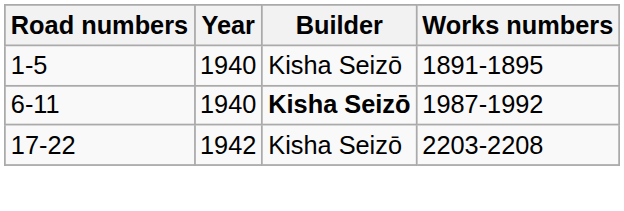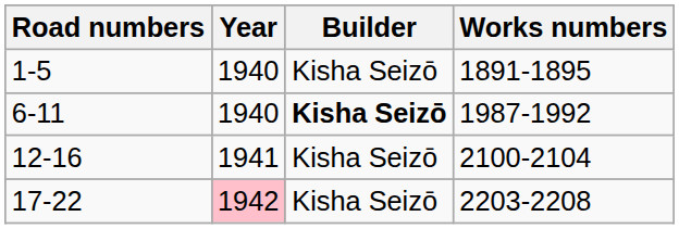+ row: 12-16 | 1941 | Kisha Seizō | 2100-2104
17-22 | Year: no background -> pink background
